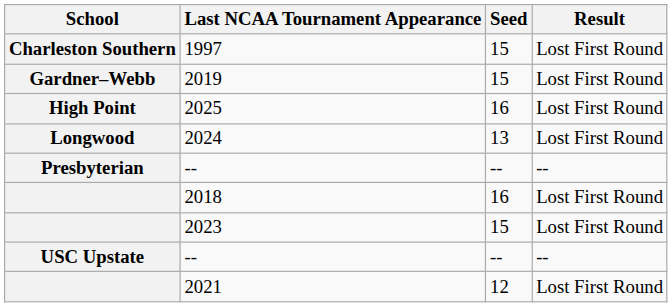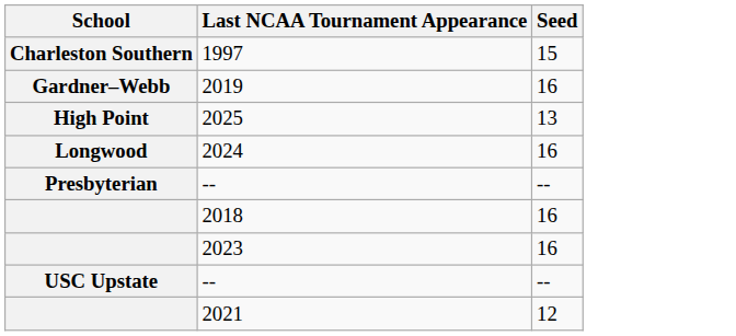- column: Result | Lost First Round | Lost First Round | Lost First Round | Lost First Round | -- | Lost First Round | Lost First Round | -- | Lost First Round
2019 | Seed: 15 -> 16
2025 | Seed: 16 -> 13
2024 | Seed: 13 -> 16
2023 | Seed: 15 -> 16
